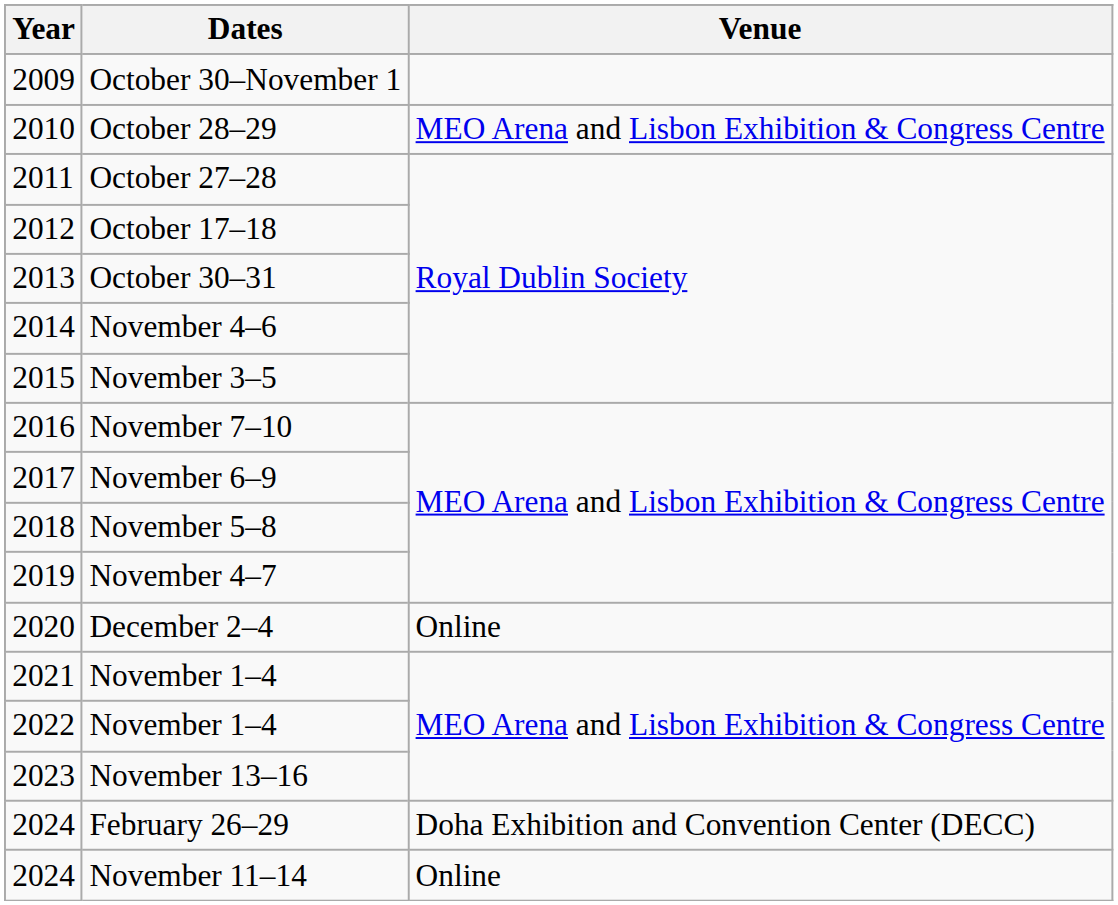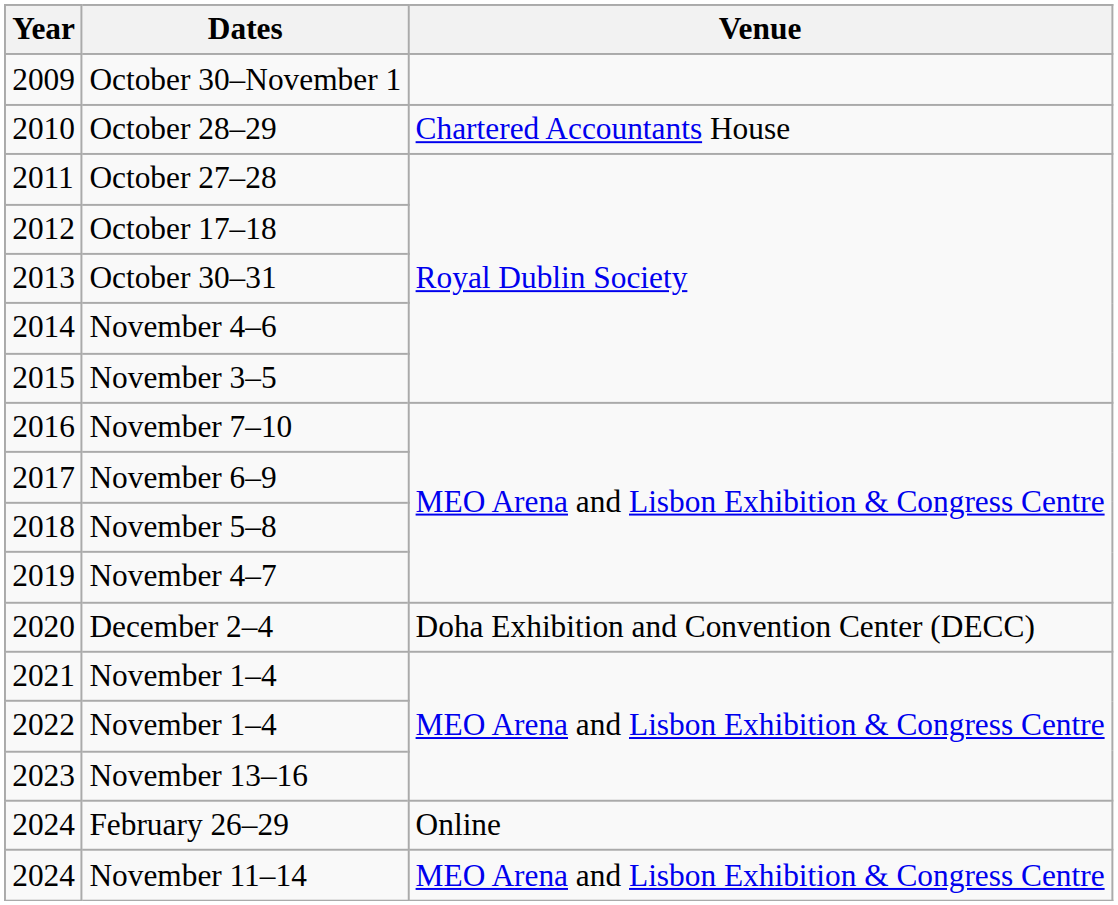October 28–29 | Venue: MEO Arena and Lisbon Exhibition & Congress Centre -> Chartered Accountants House
December 2–4 | Venue: Online -> Doha Exhibition and Convention Center (DECC)
February 26–29 | Venue: Doha Exhibition and Convention Center (DECC) -> Online
November 11–14 | Venue: Online -> MEO Arena and Lisbon Exhibition & Congress Centre
